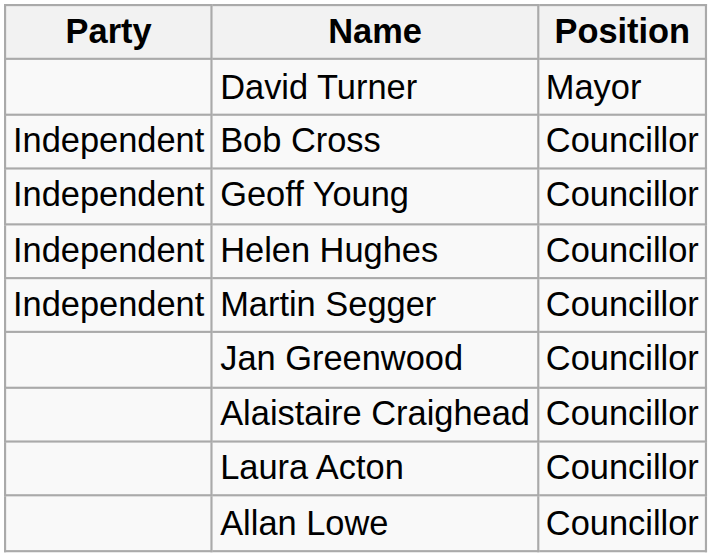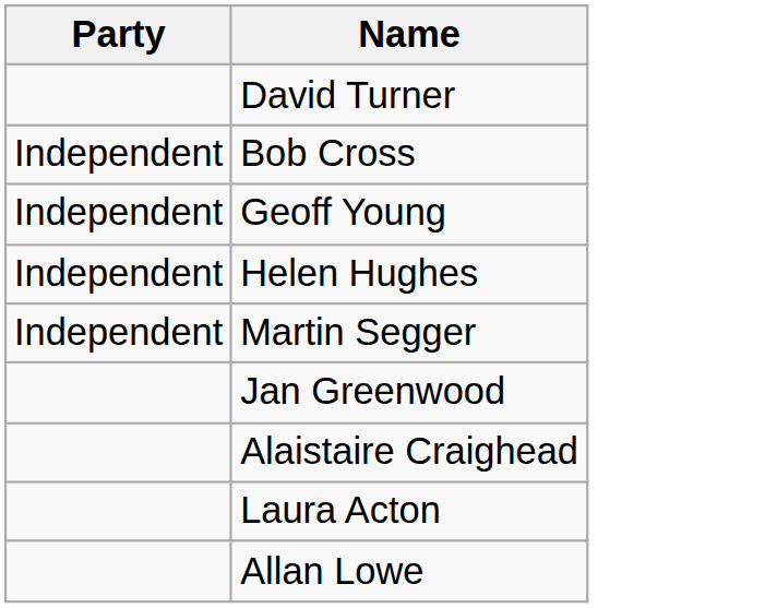- column: Position | Mayor | Councillor | Councillor | Councillor | Councillor | Councillor | Councillor | Councillor | Councillor
